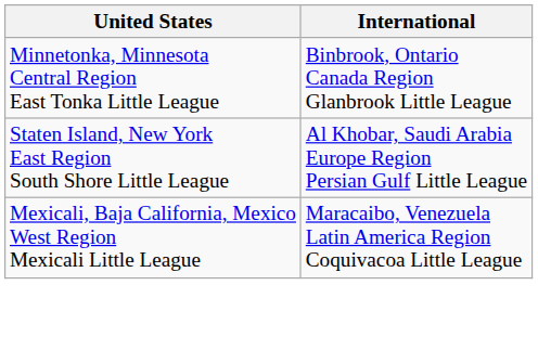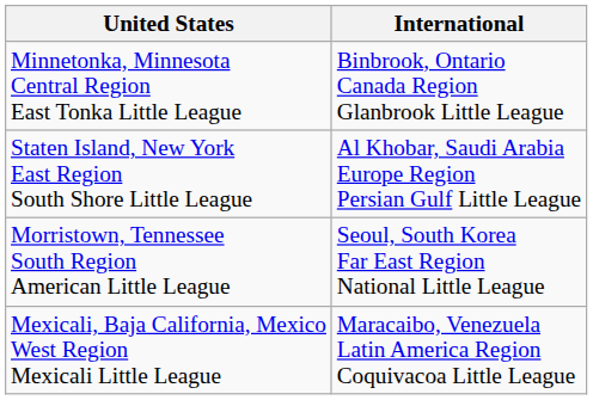+ row: Morristown, Tennessee South Region American Little League | Seoul, South Korea Far East Region National Little League
